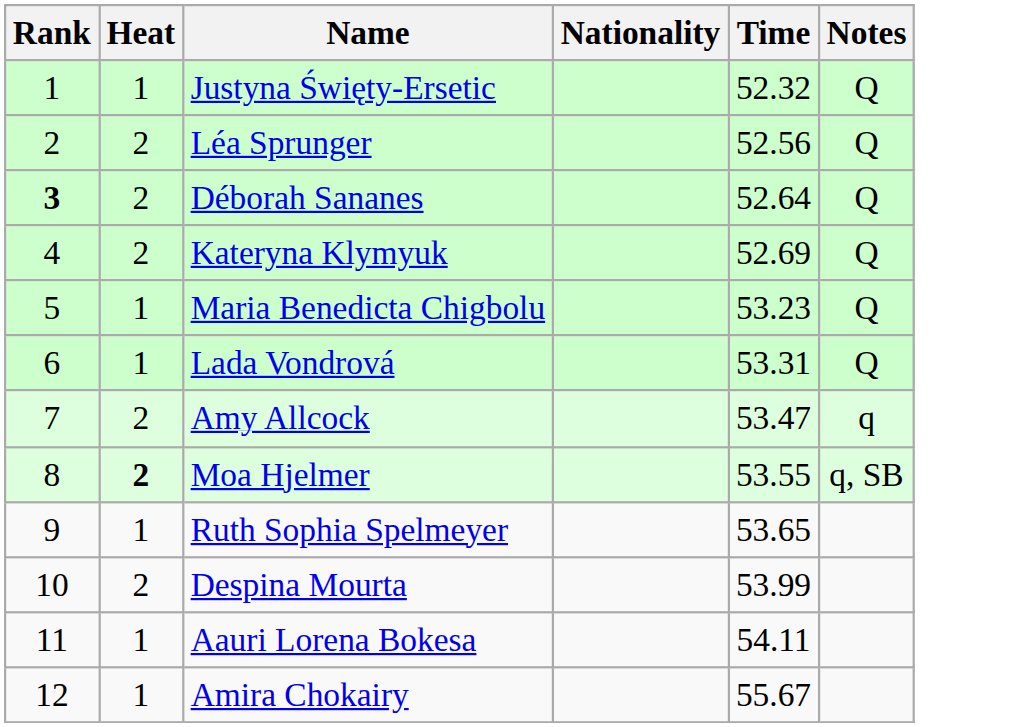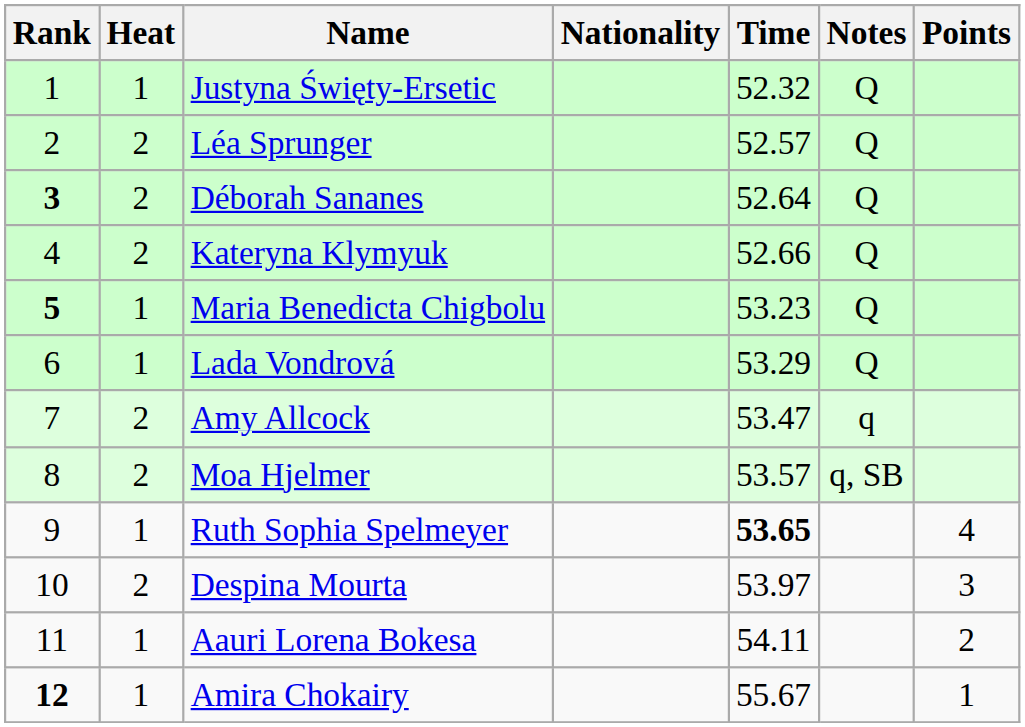+ column: Points | 4 | 3 | 2 | 1
Léa Sprunger | Time: 52.56 -> 52.57
Kateryna Klymyuk | Time: 52.69 -> 52.66
Maria Benedicta Chigbolu | Rank: normal -> bold
Lada Vondrová | Time: 53.31 -> 53.29
Moa Hjelmer | Heat: bold -> normal
Moa Hjelmer | Time: 53.55 -> 53.57
Ruth Sophia Spelmeyer | Time: normal -> bold
Despina Mourta | Time: 53.99 -> 53.97
Amira Chokairy | Rank: normal -> bold
